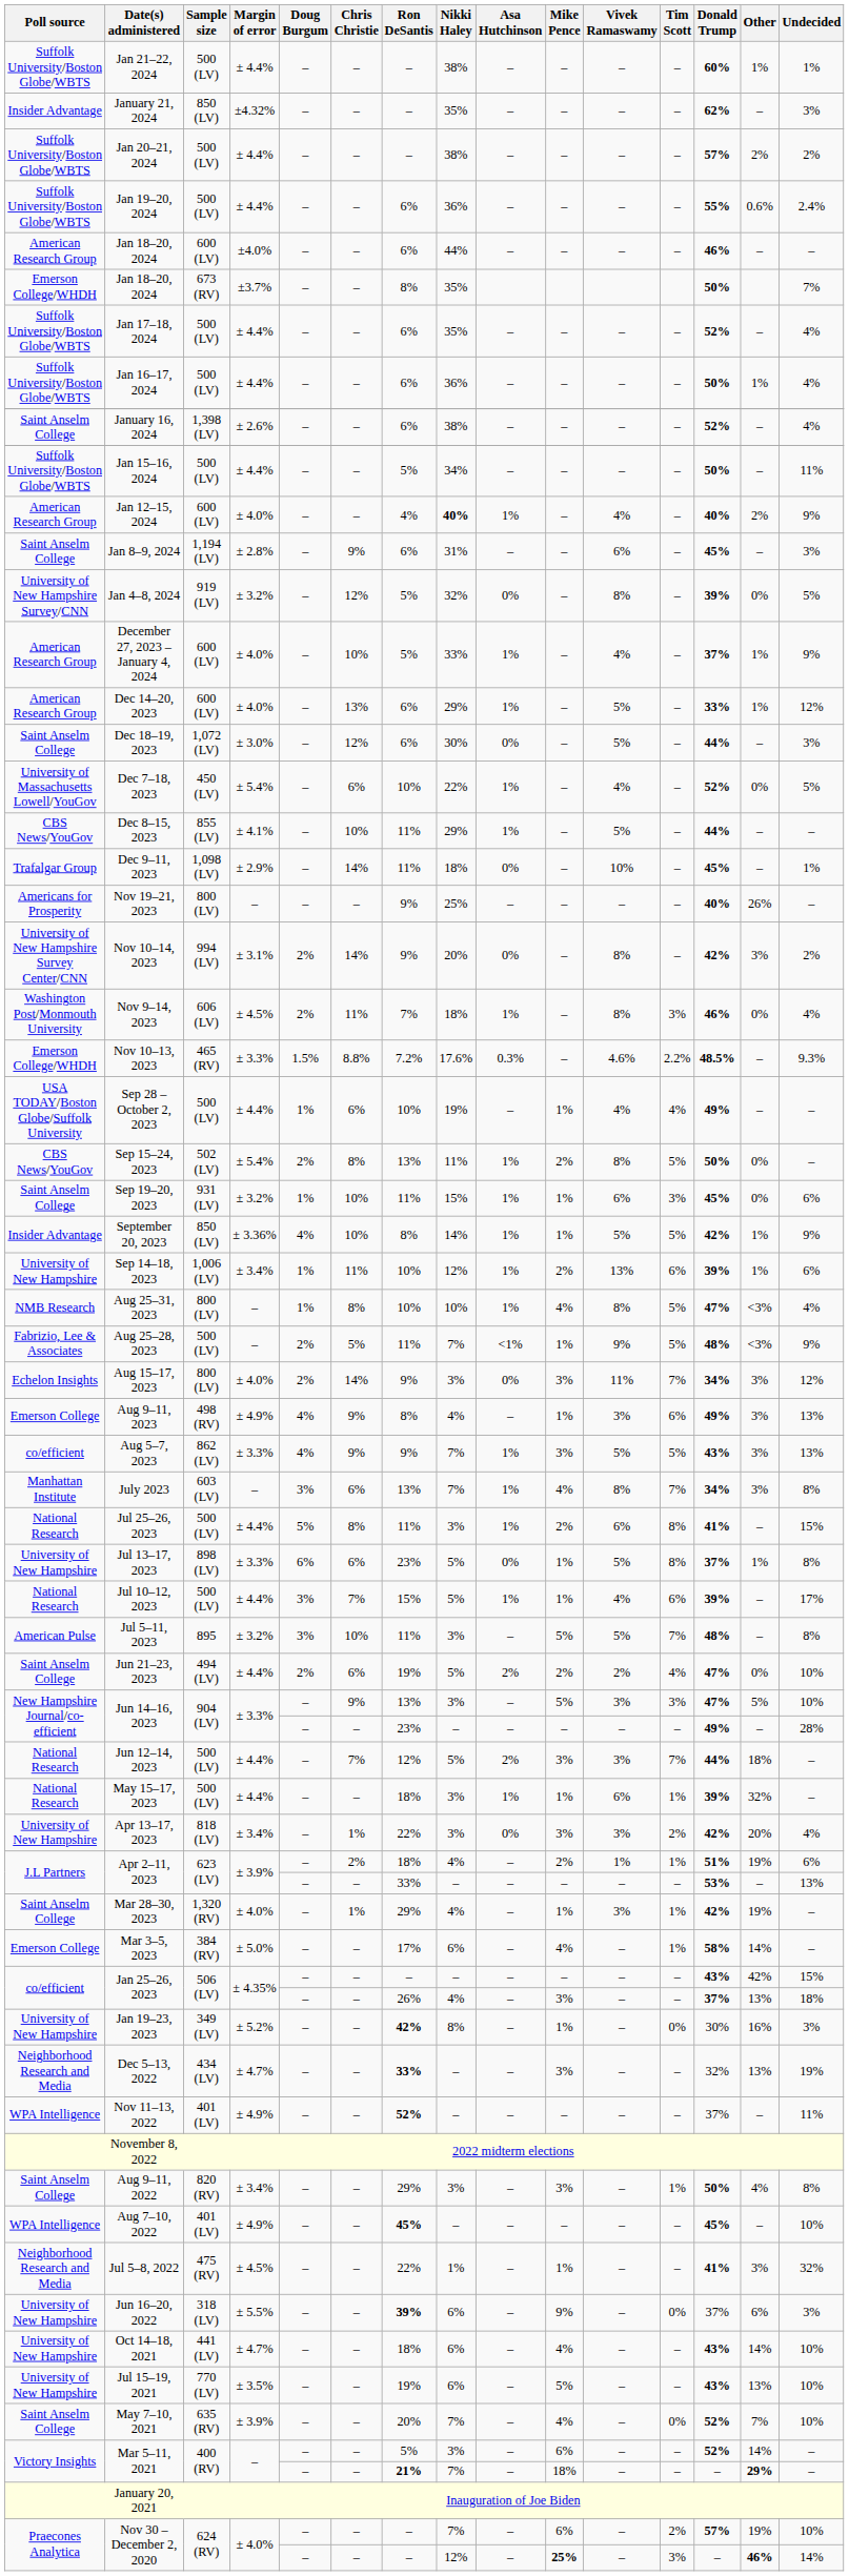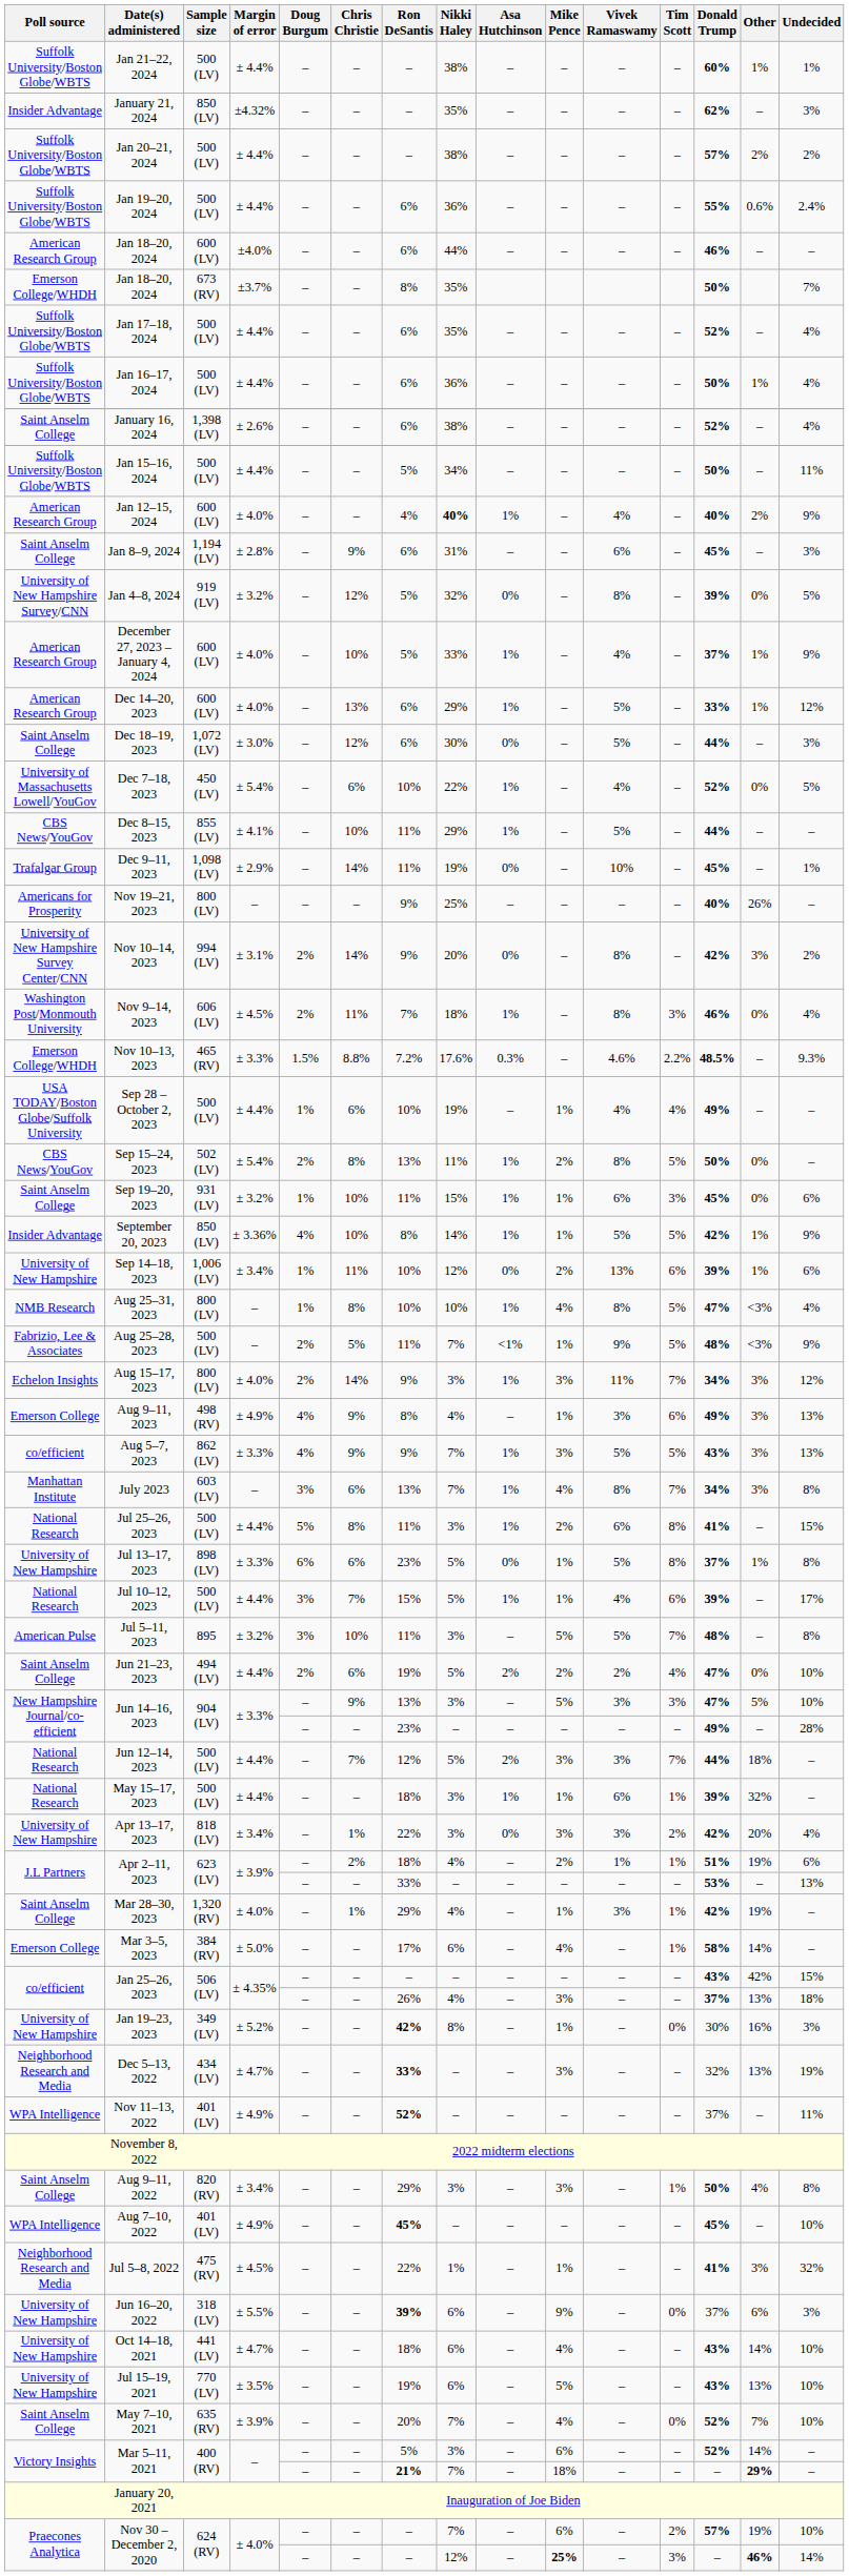Dec 9–11, 2023 | Nikki Haley: 18% -> 19%
Sep 14–18, 2023 | Asa Hutchinson: 1% -> 0%
Aug 15–17, 2023 | Asa Hutchinson: 0% -> 1%
